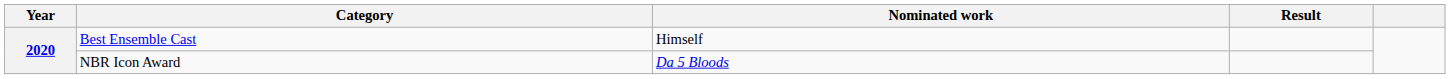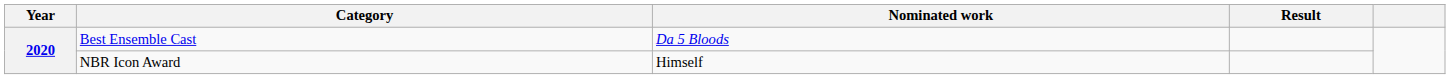Best Ensemble Cast | Nominated work: Himself -> Da 5 Bloods
NBR Icon Award | Nominated work: Da 5 Bloods -> Himself
